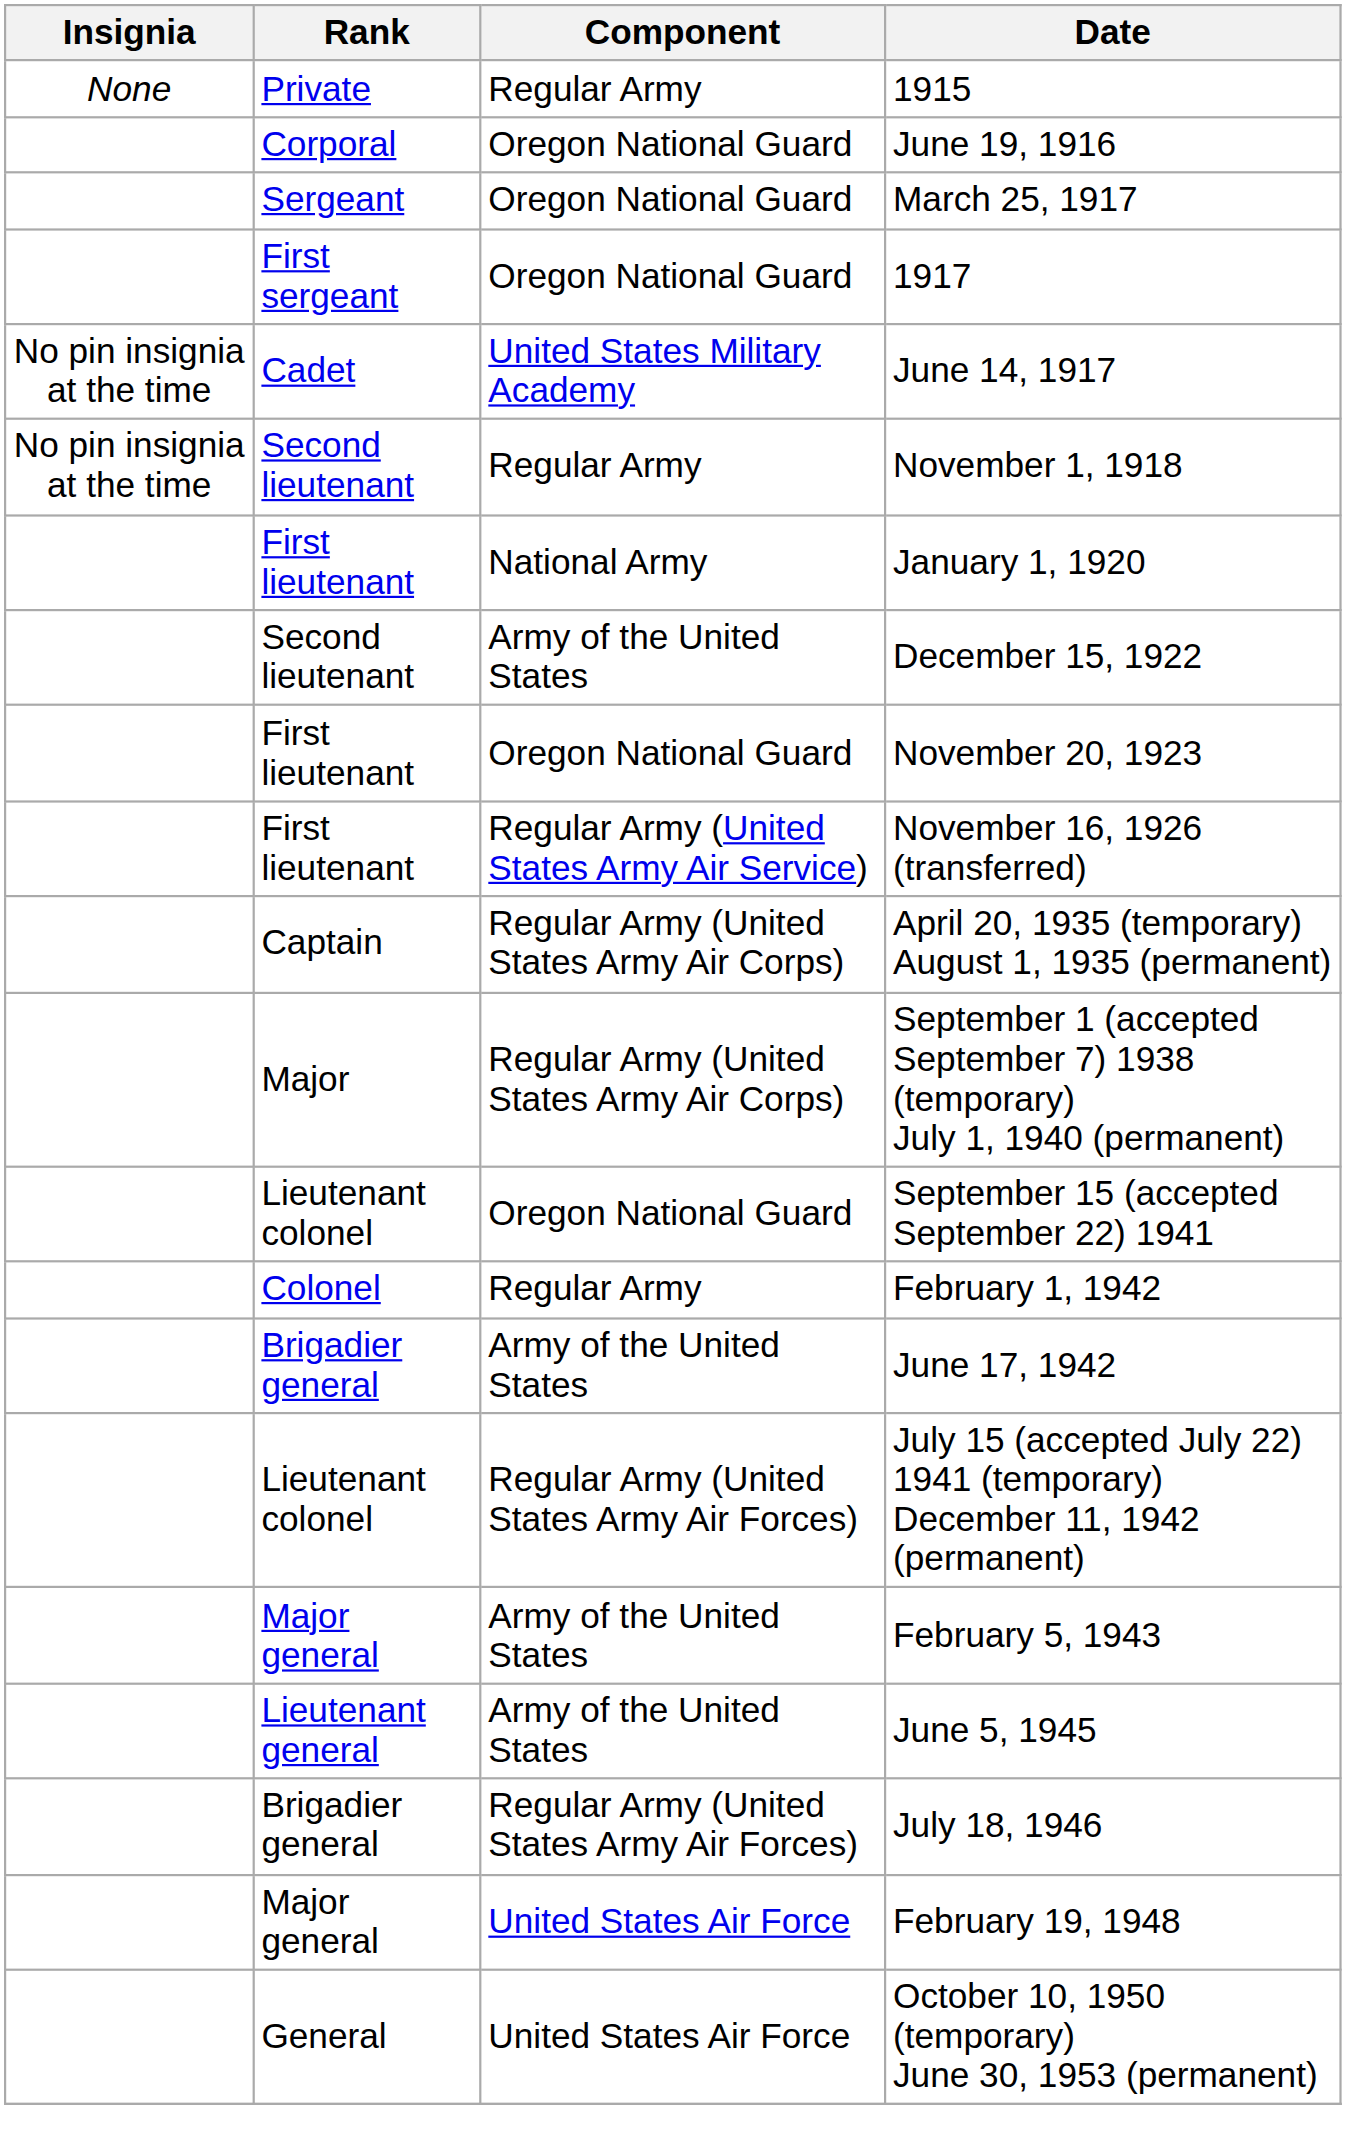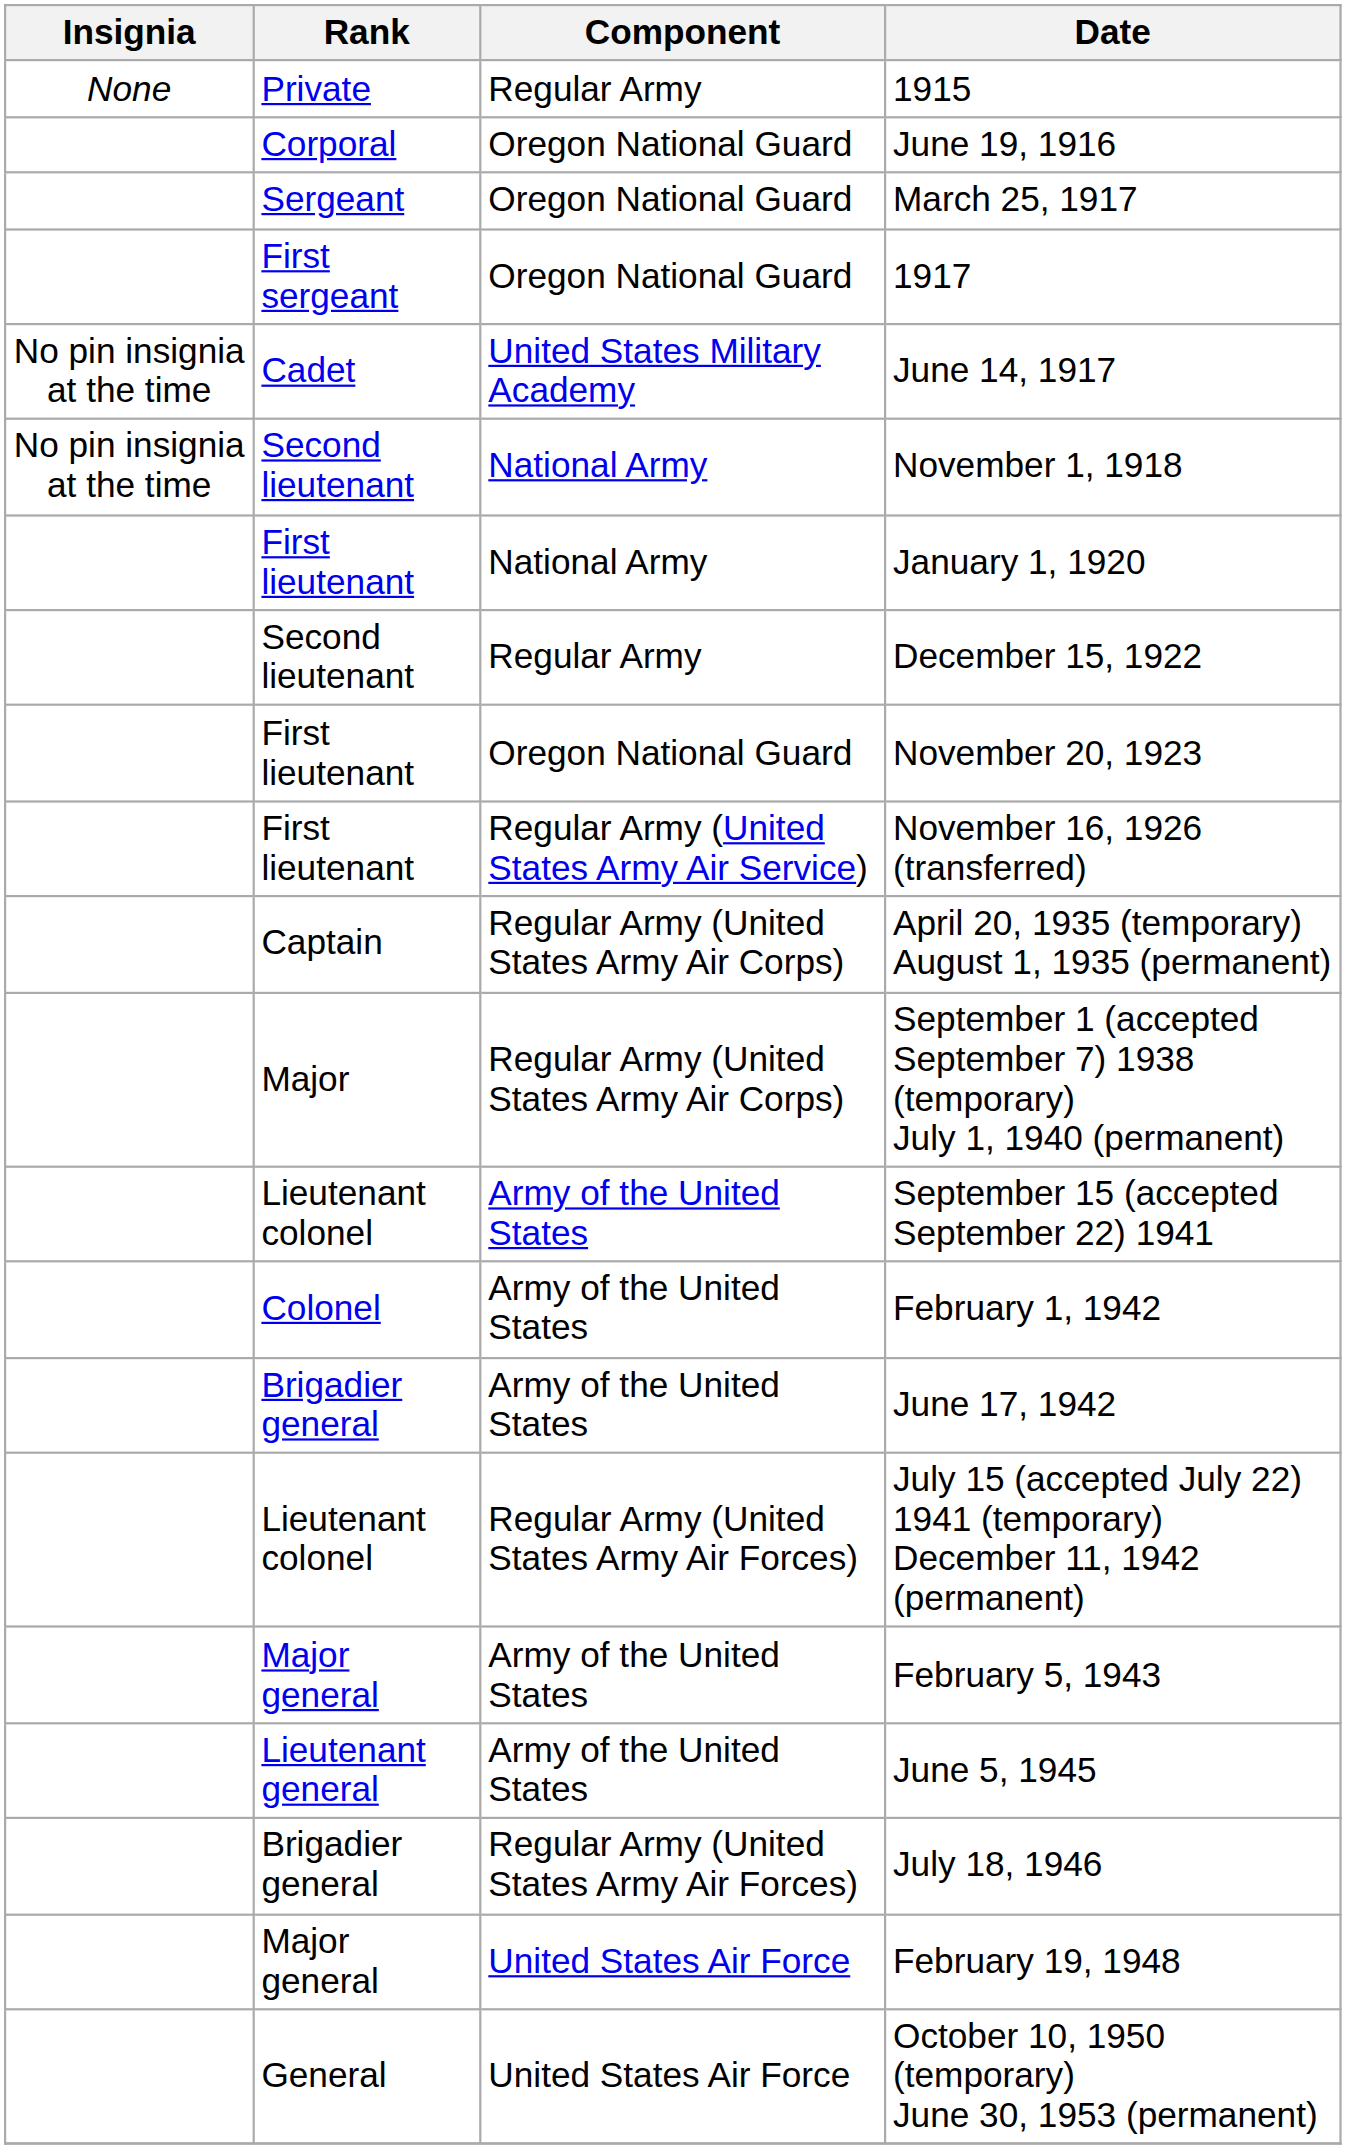November 1, 1918 | Component: Regular Army -> National Army
December 15, 1922 | Component: Army of the United States -> Regular Army
September 15 (accepted September 22) 1941 | Component: Oregon National Guard -> Army of the United States
February 1, 1942 | Component: Regular Army -> Army of the United States
